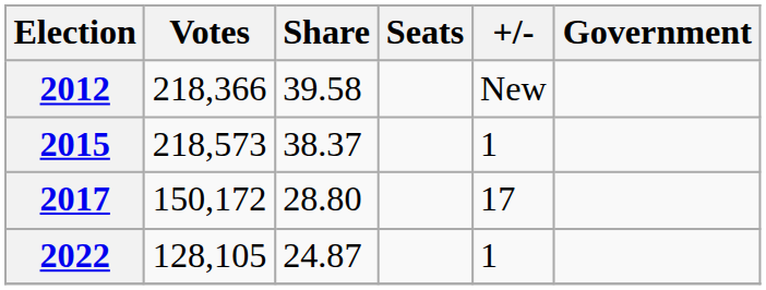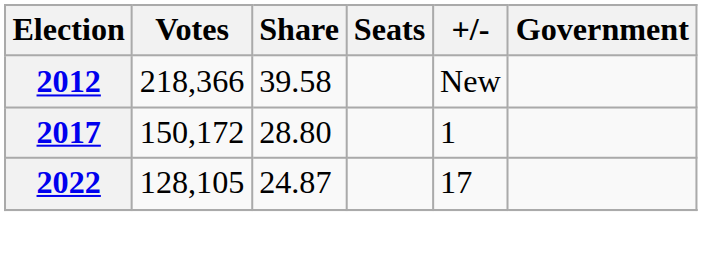- row: 2015 | 218,573 | 38.37 | 1
2017 | +/-: 17 -> 1
2022 | +/-: 1 -> 17
